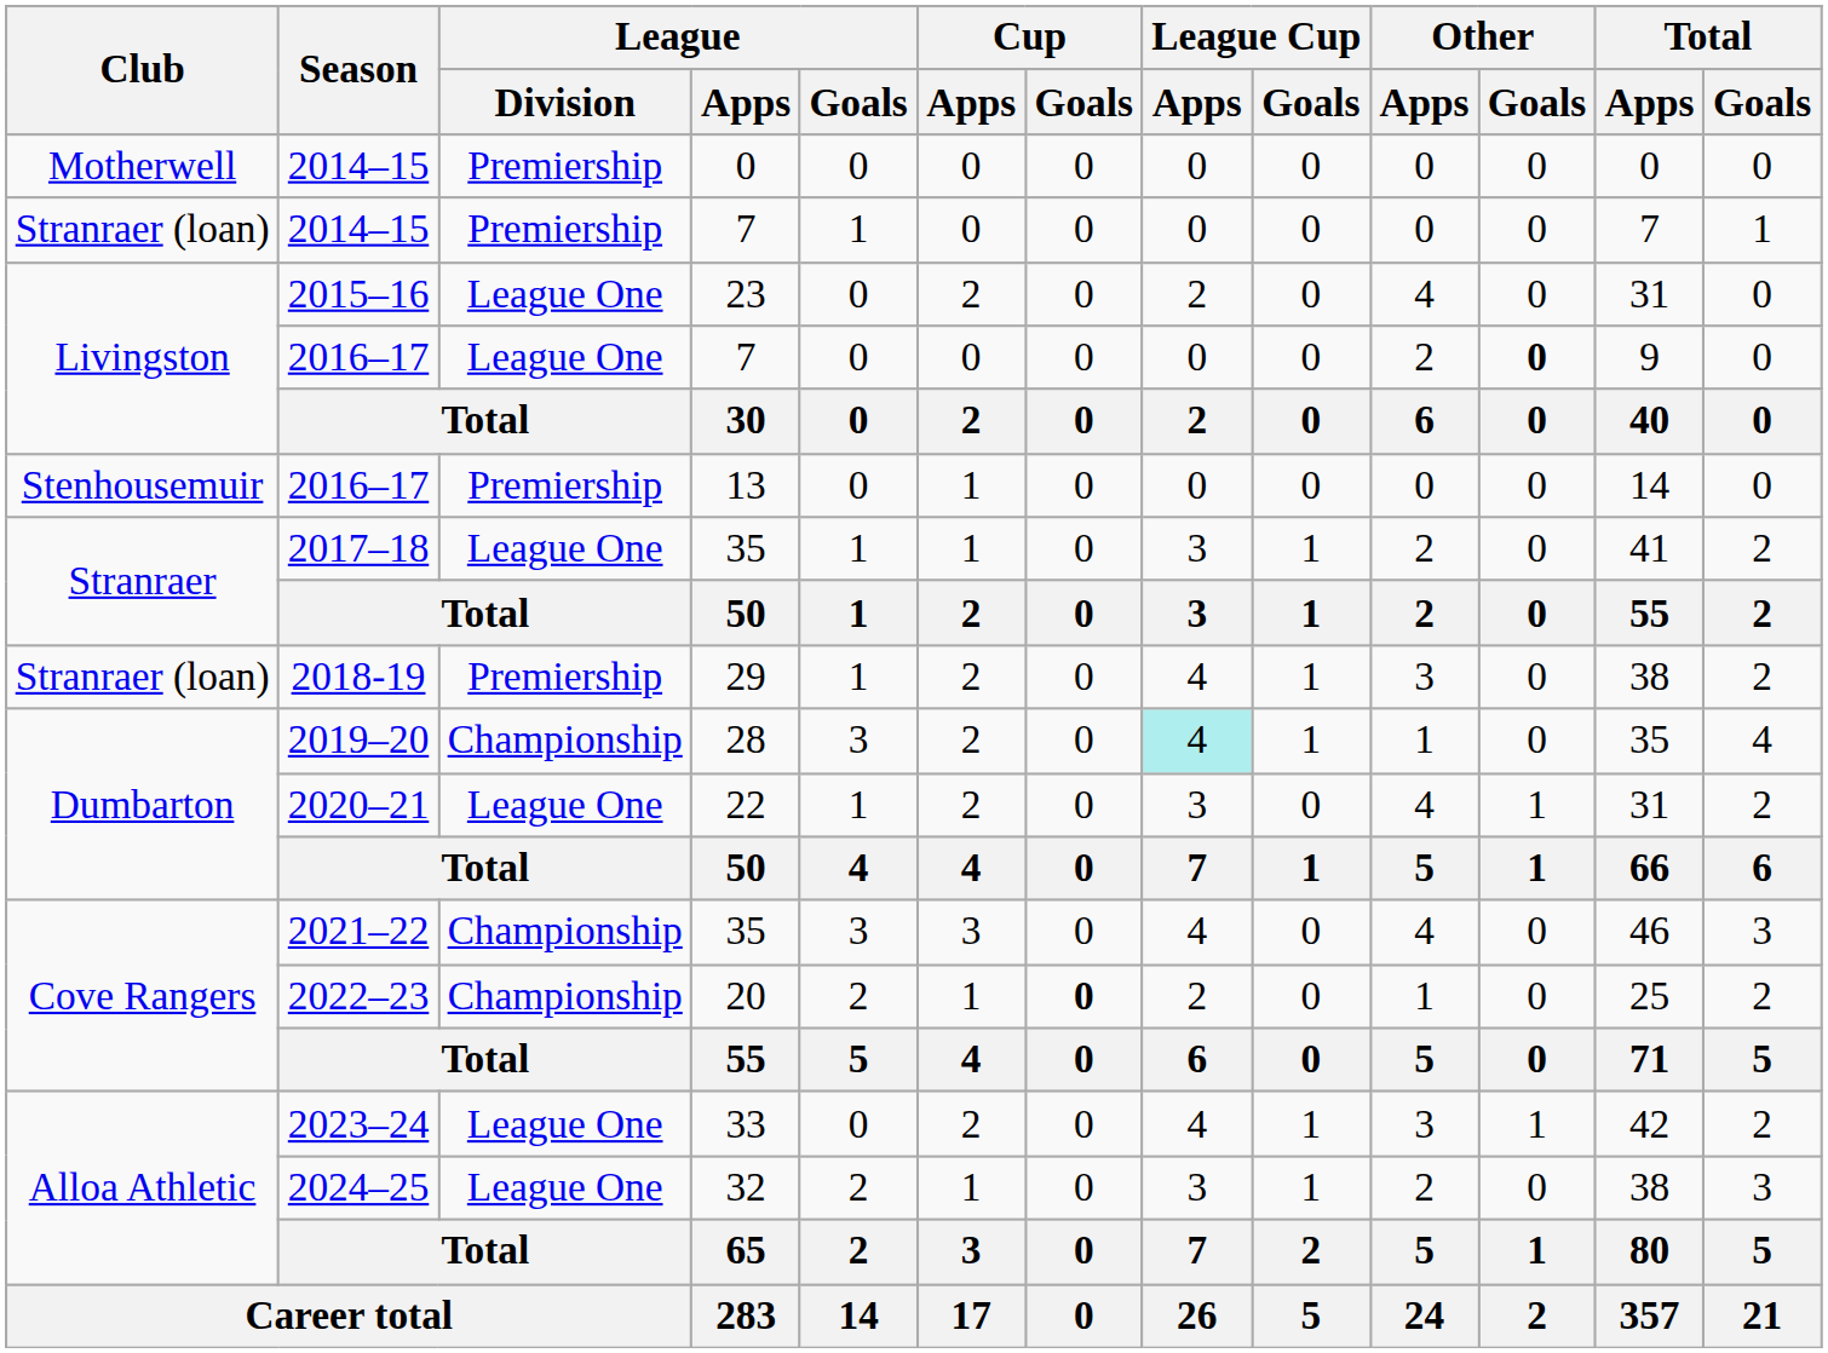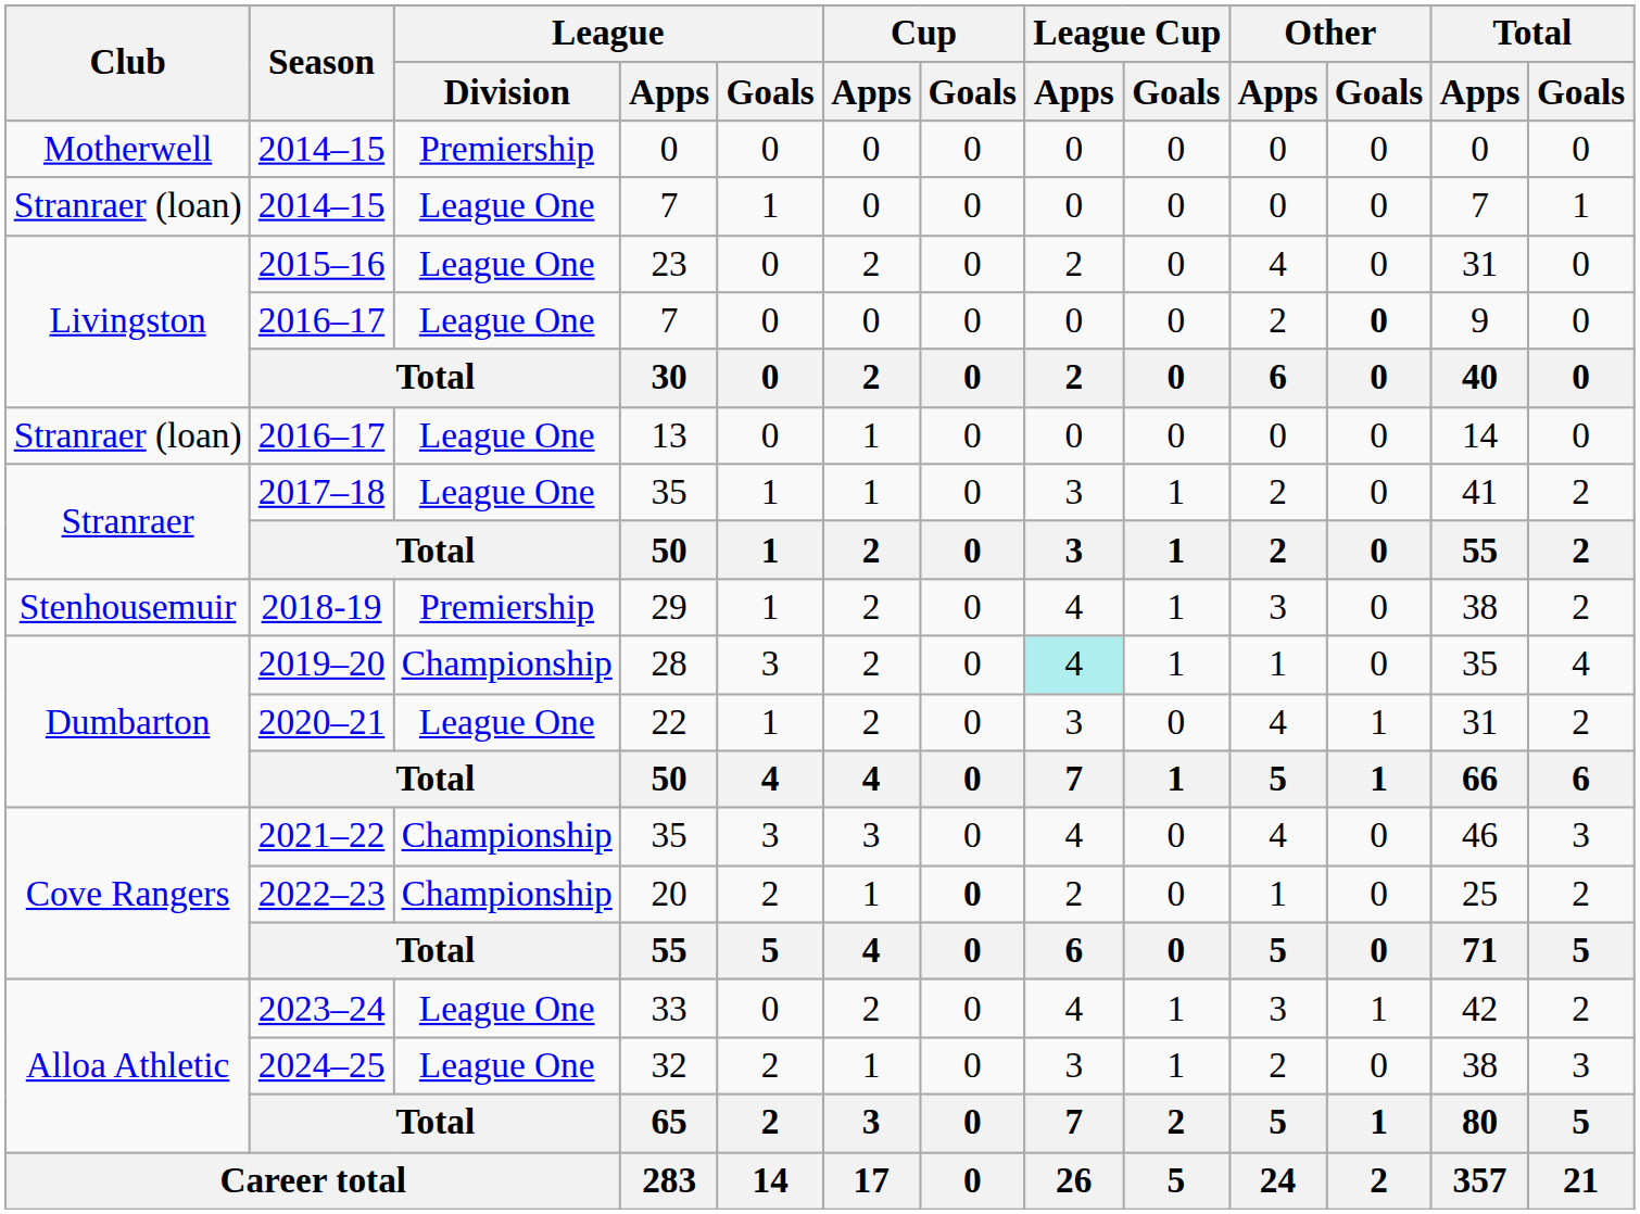2014–15 / 7 | League / Division: Premiership -> League One
2016–17 / 13 | Club: Stenhousemuir -> Stranraer (loan)
2016–17 / 13 | League / Division: Premiership -> League One
2018-19 | Club: Stranraer (loan) -> Stenhousemuir
